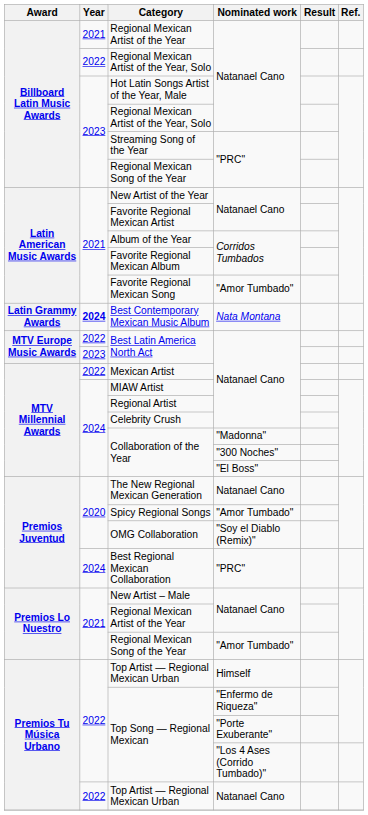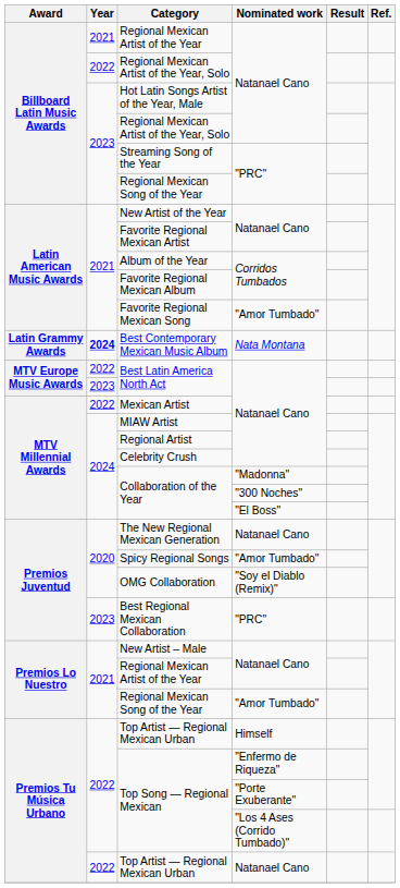Best Regional Mexican Collaboration | Year: 2024 -> 2023
